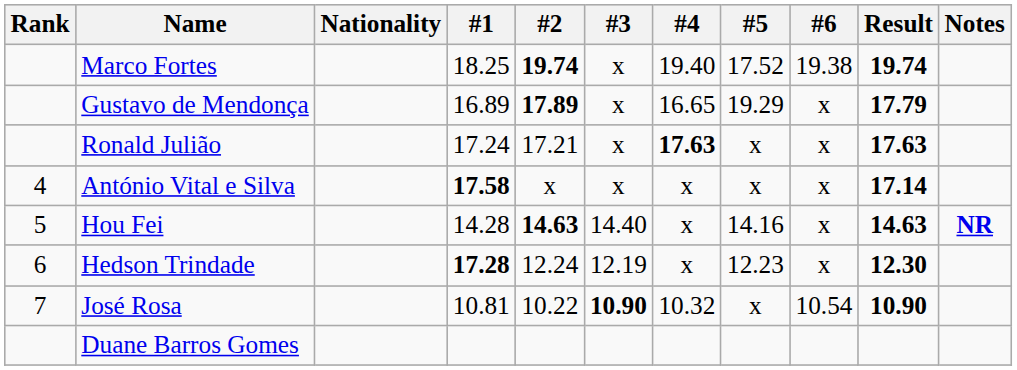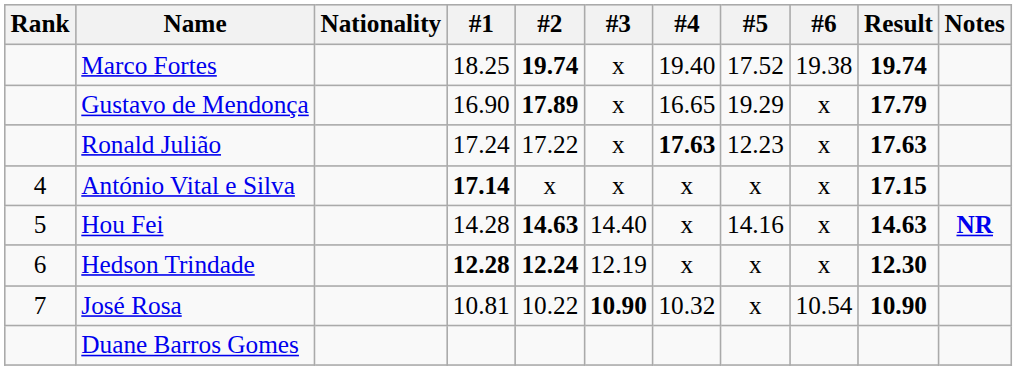Gustavo de Mendonça | #1: 16.89 -> 16.90
Ronald Julião | #2: 17.21 -> 17.22
Ronald Julião | #5: x -> 12.23
António Vital e Silva | #1: 17.58 -> 17.14
António Vital e Silva | Result: 17.14 -> 17.15
Hedson Trindade | #1: 17.28 -> 12.28
Hedson Trindade | #2: normal -> bold
Hedson Trindade | #5: 12.23 -> x
